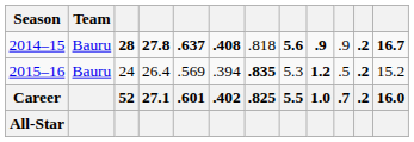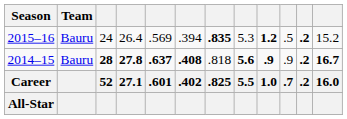rows swapped: 2014–15 <-> 2015–16
